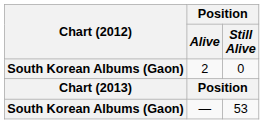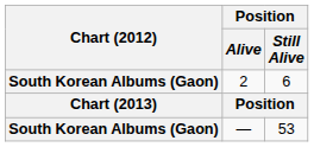2 | Position / Still Alive: 0 -> 6
